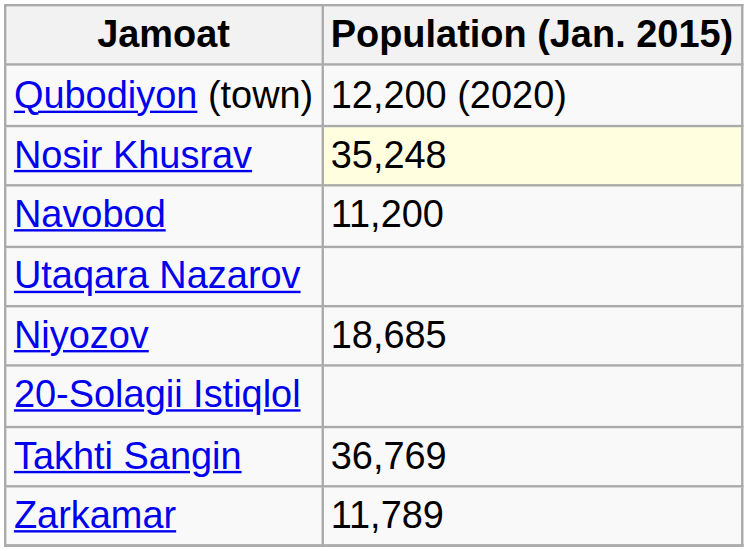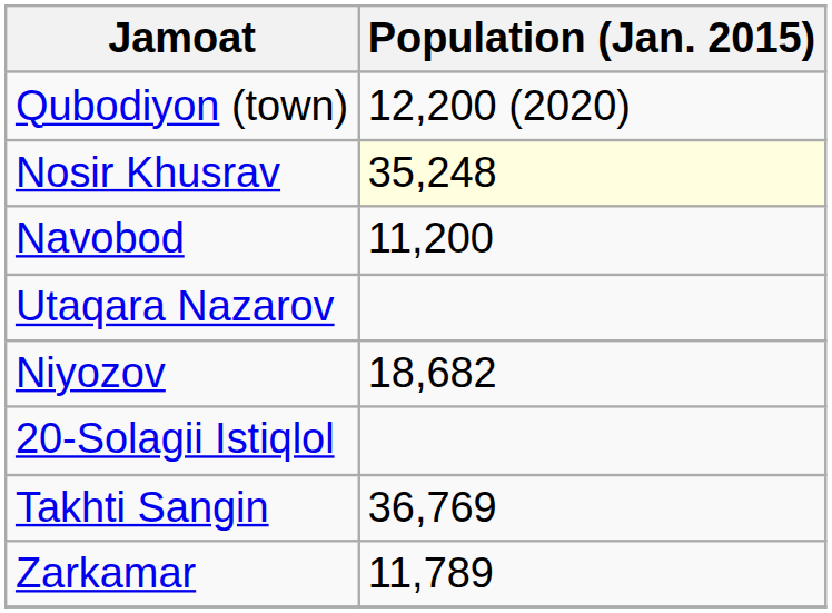Niyozov | Population (Jan. 2015): 18,685 -> 18,682
